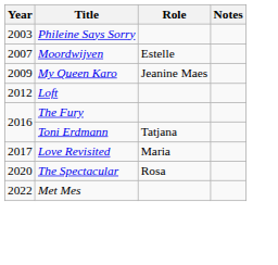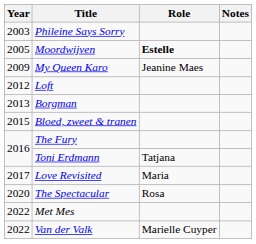Moordwijven | Year: 2007 -> 2005
Moordwijven | Role: normal -> bold
+ row: 2013 | Borgman
+ row: 2015 | Bloed, zweet & tranen
+ row: 2022 | Van der Valk | Marielle Cuyper
